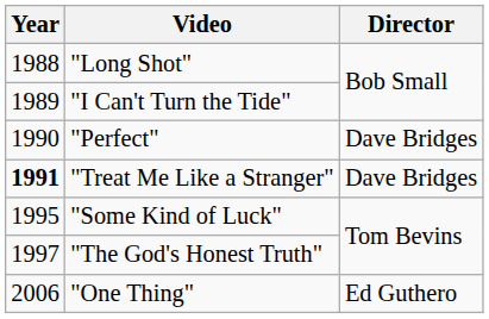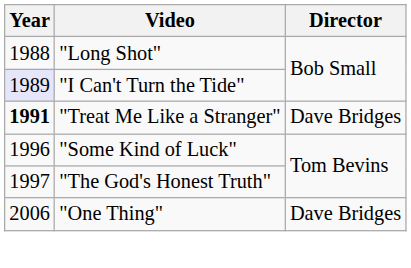"I Can't Turn the Tide" | Year: no background -> lavender background
- row: 1990 | "Perfect" | Dave Bridges
"Some Kind of Luck" | Year: 1995 -> 1996
"One Thing" | Director: Ed Guthero -> Dave Bridges
